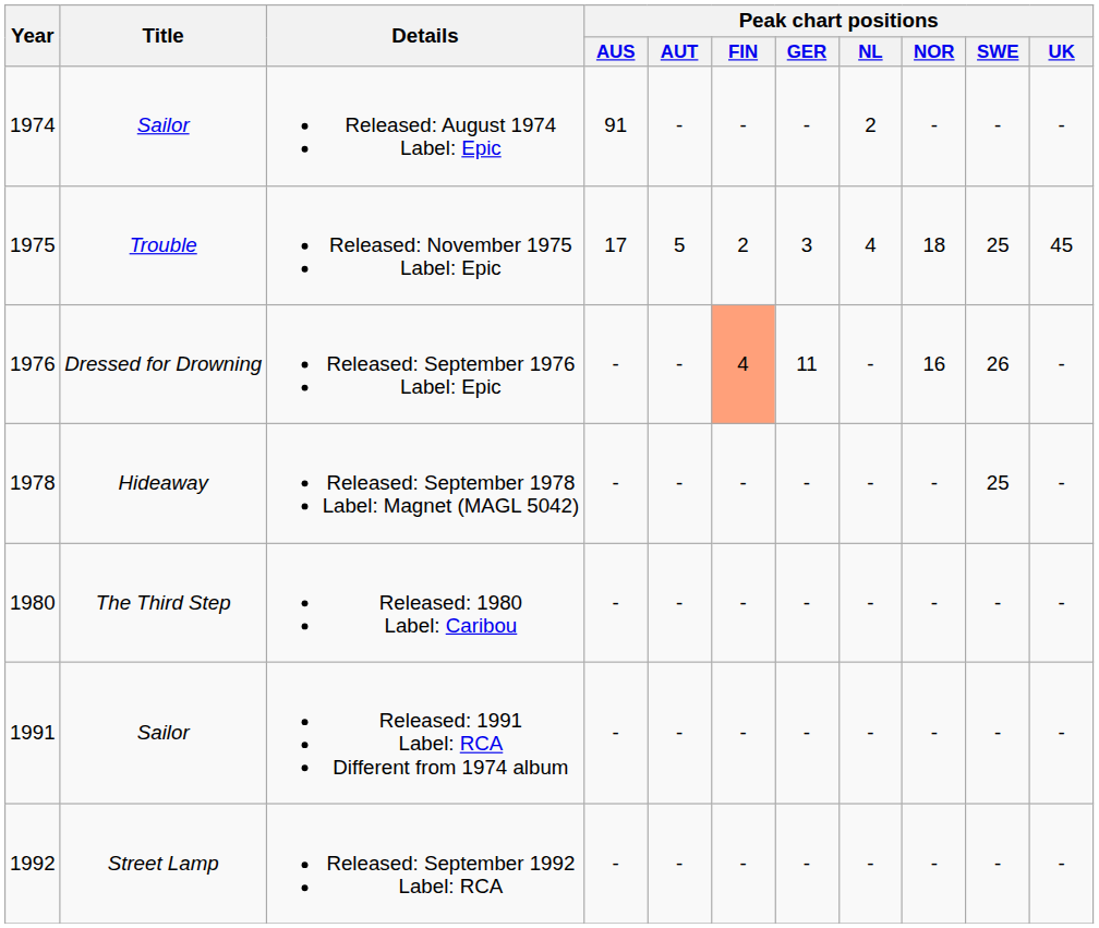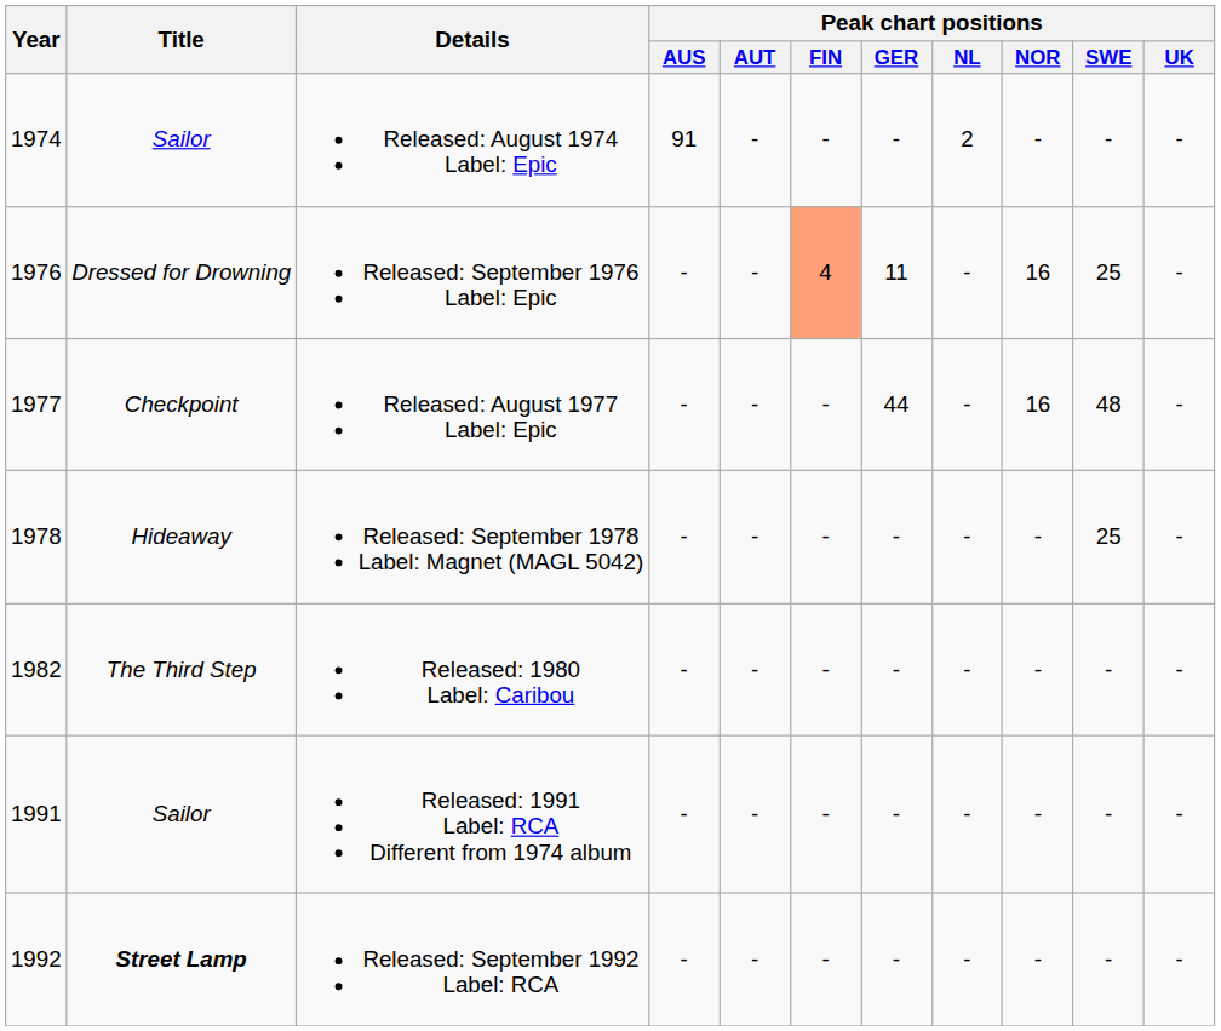- row: 1975 | Trouble | Released: November 1975 Label: Epic | 17 | 5 | 2 | 3 | 4 | 18 | 25 | 45
Released: September 1976 Label: Epic | Peak chart positions / SWE: 26 -> 25
+ row: 1977 | Checkpoint | Released: August 1977 Label: Epic | - | - | - | 44 | - | 16 | 48 | -
Released: 1980 Label: Caribou | Year: 1980 -> 1982
Released: September 1992 Label: RCA | Title: normal -> bold
